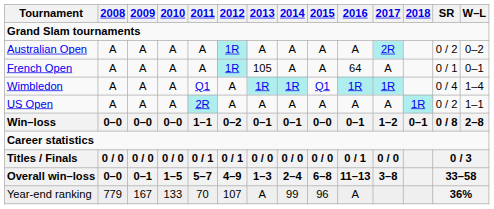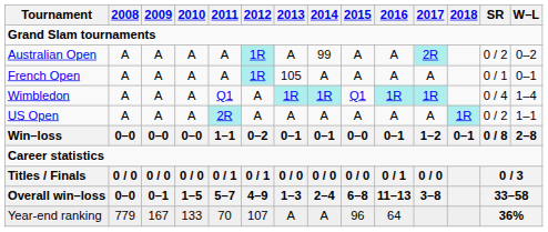Australian Open | 2014: A -> 99
French Open | 2016: 64 -> A
Year-end ranking | 2014: 99 -> A
Year-end ranking | 2016: A -> 64
